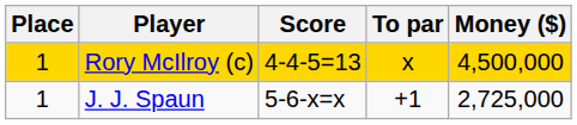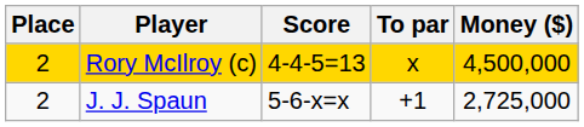Rory McIlroy (c) | Place: 1 -> 2
J. J. Spaun | Place: 1 -> 2
